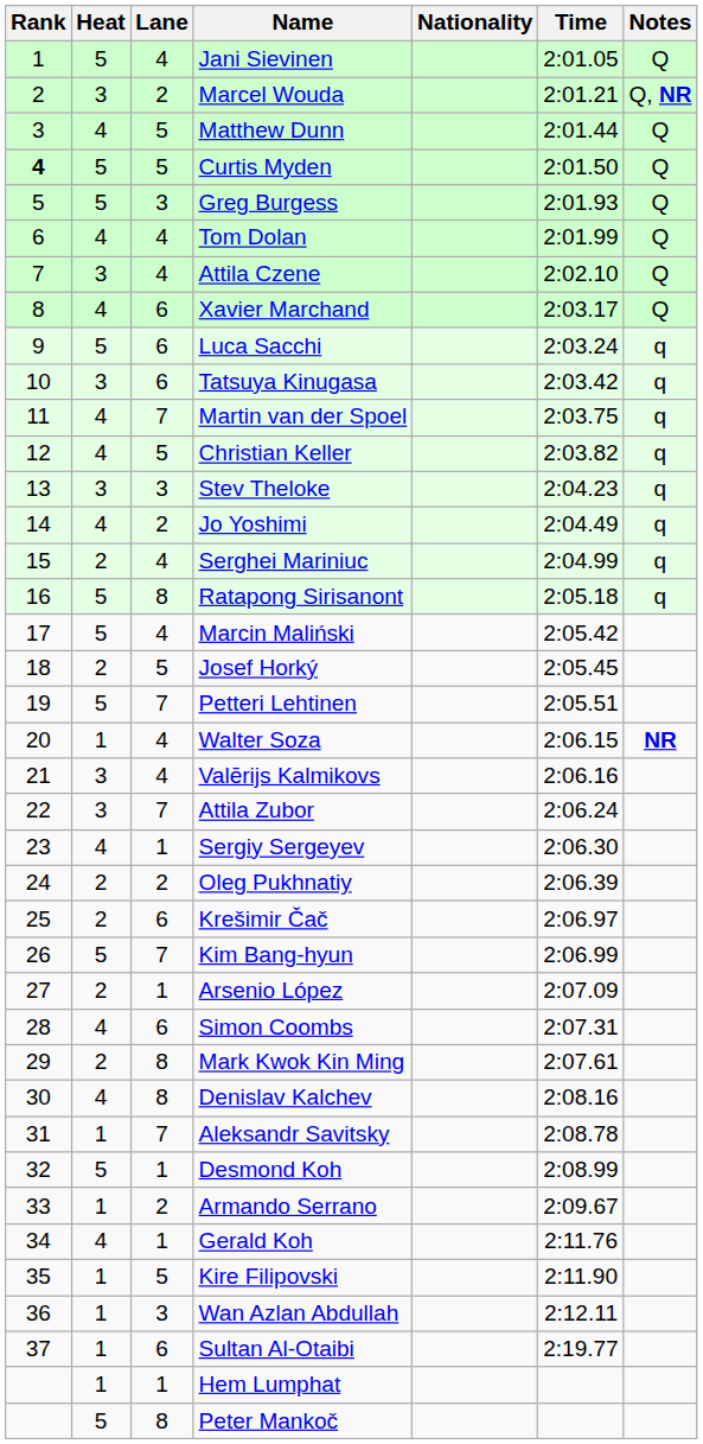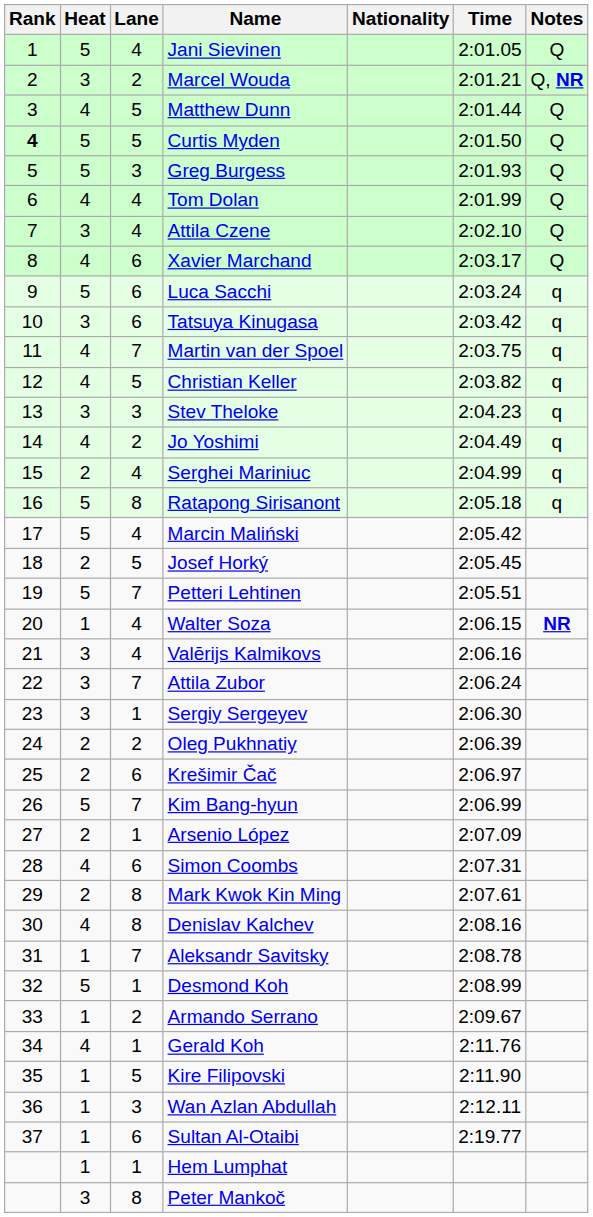Sergiy Sergeyev | Heat: 4 -> 3
Peter Mankoč | Heat: 5 -> 3
